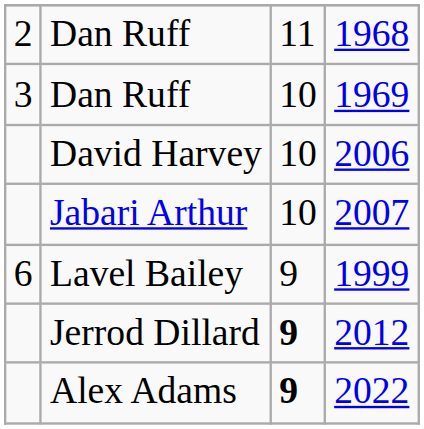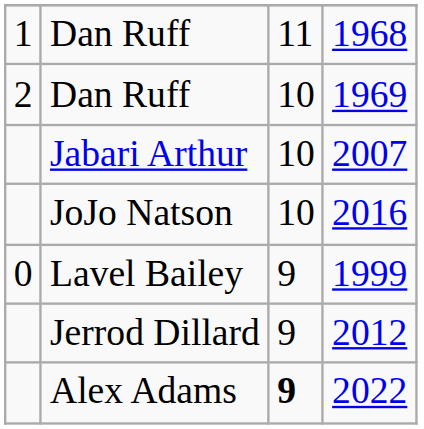1968 | column 1: 2 -> 1
1969 | column 1: 3 -> 2
- row: David Harvey | 10 | 2006
+ row: JoJo Natson | 10 | 2016
1999 | column 1: 6 -> 0
2012 | column 3: bold -> normal
